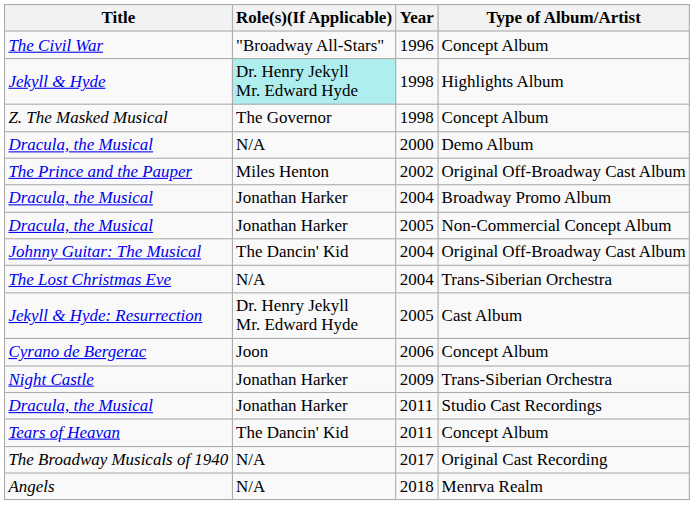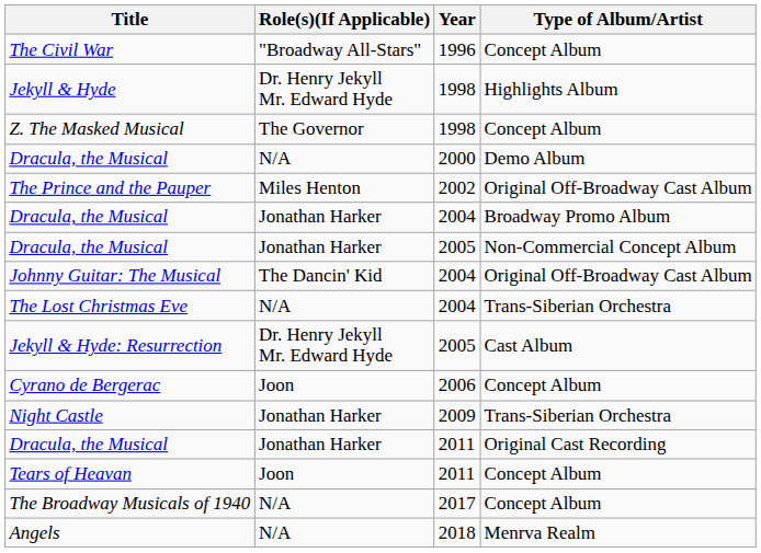Jekyll & Hyde | Role(s)(If Applicable): paleturquoise background -> no background
Dracula, the Musical / 2011 | Type of Album/Artist: Studio Cast Recordings -> Original Cast Recording
Tears of Heavan | Role(s)(If Applicable): The Dancin' Kid -> Joon
The Broadway Musicals of 1940 | Type of Album/Artist: Original Cast Recording -> Concept Album
